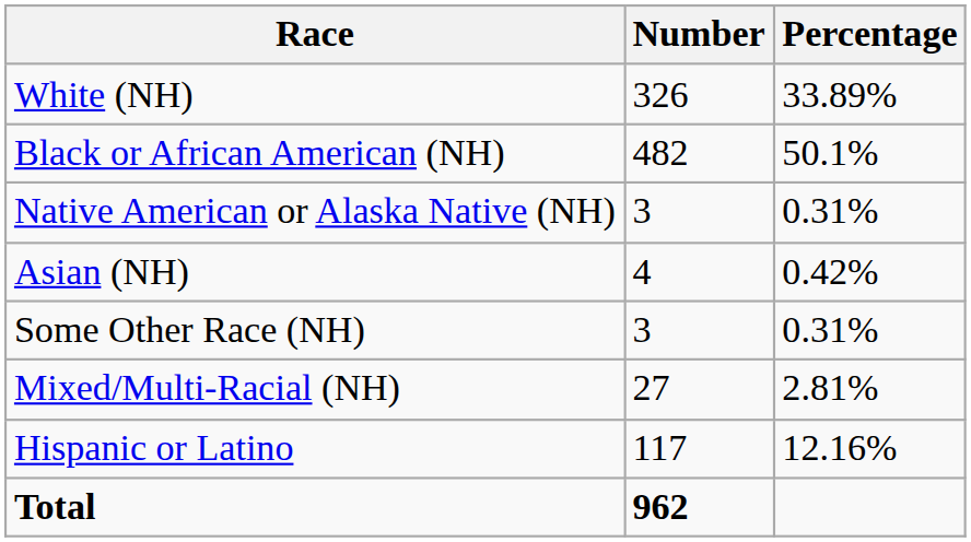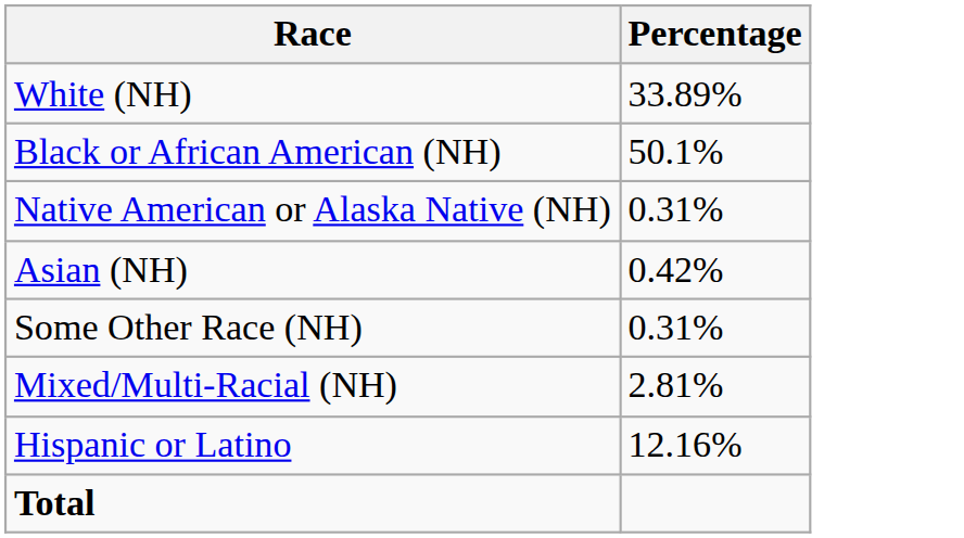- column: Number | 326 | 482 | 3 | 4 | 3 | 27 | 117 | 962
